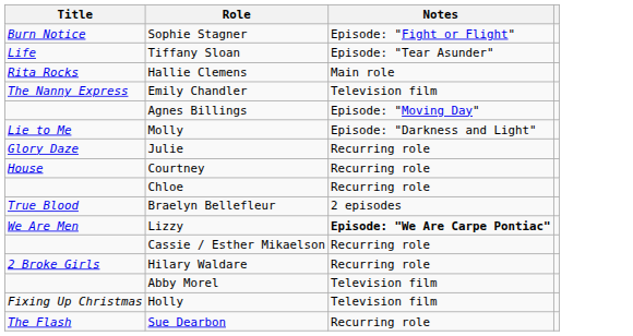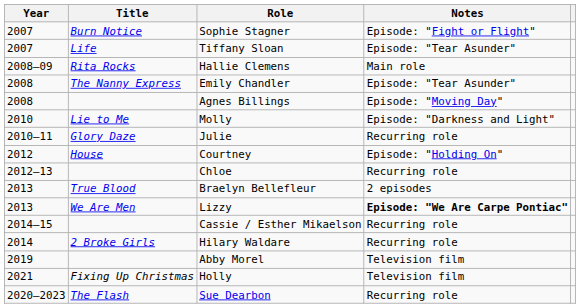+ column: Year | 2007 | 2007 | 2008–09 | 2008 | 2008 | 2010 | 2010–11 | 2012 | 2012–13 | 2013 | 2013 | 2014–15 | 2014 | 2019 | 2021 | 2020–2023
Emily Chandler | Notes: Television film -> Episode: "Tear Asunder"
Courtney | Notes: Recurring role -> Episode: "Holding On"
